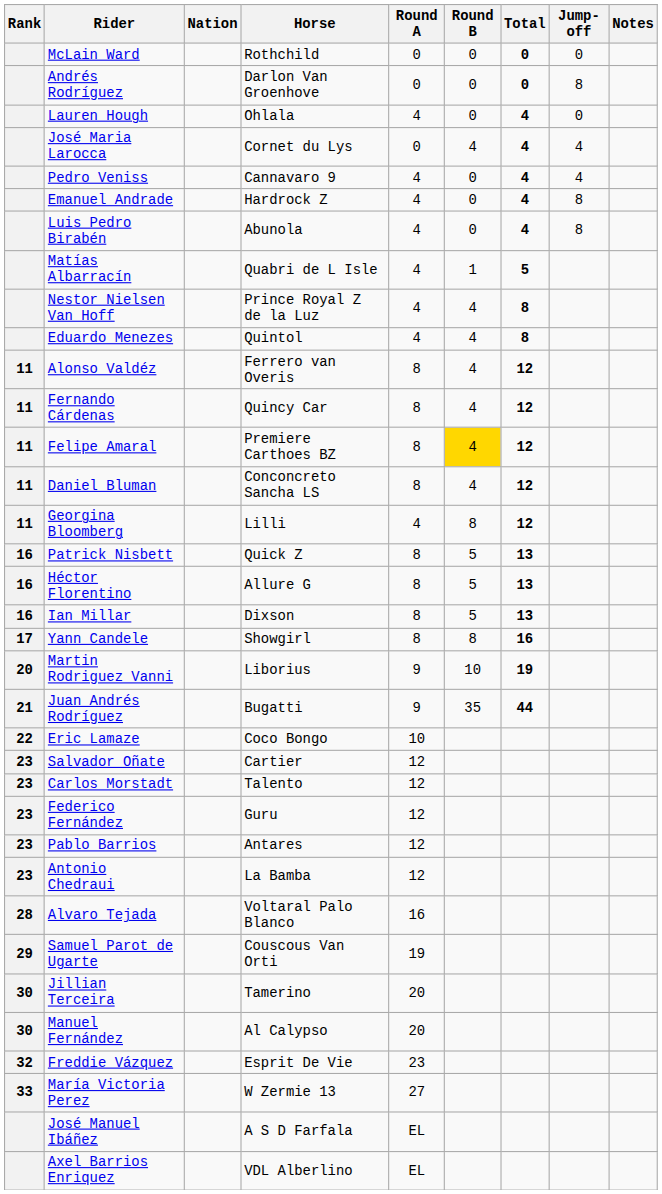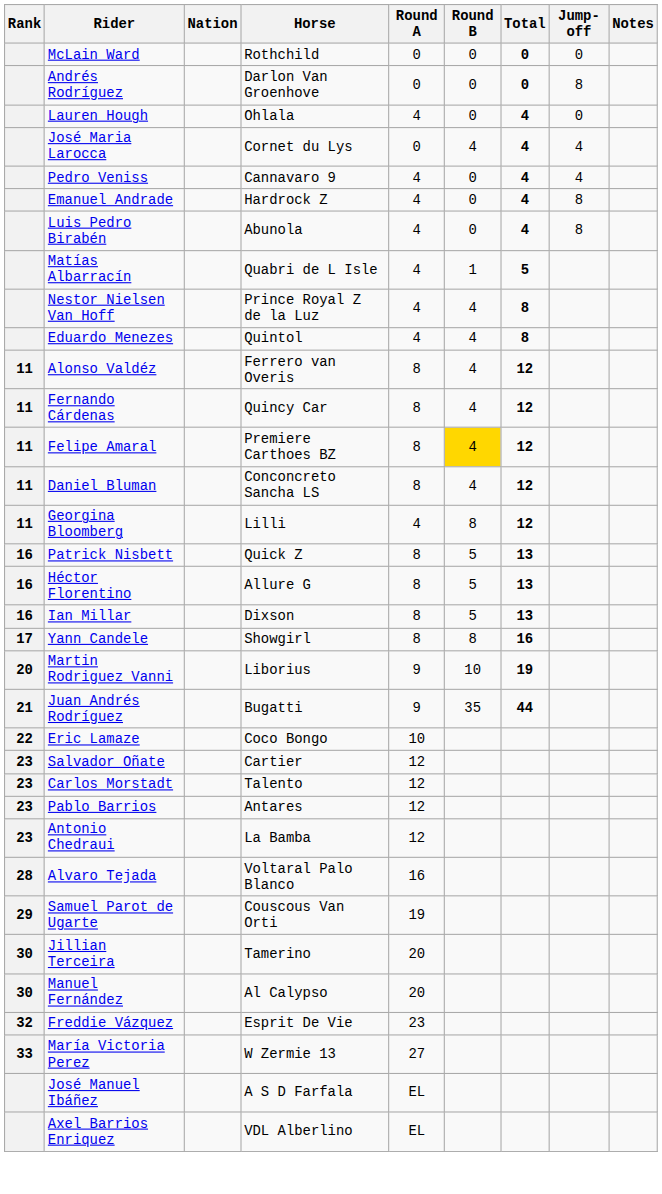- row: 23 | Federico Fernández | Guru | 12
